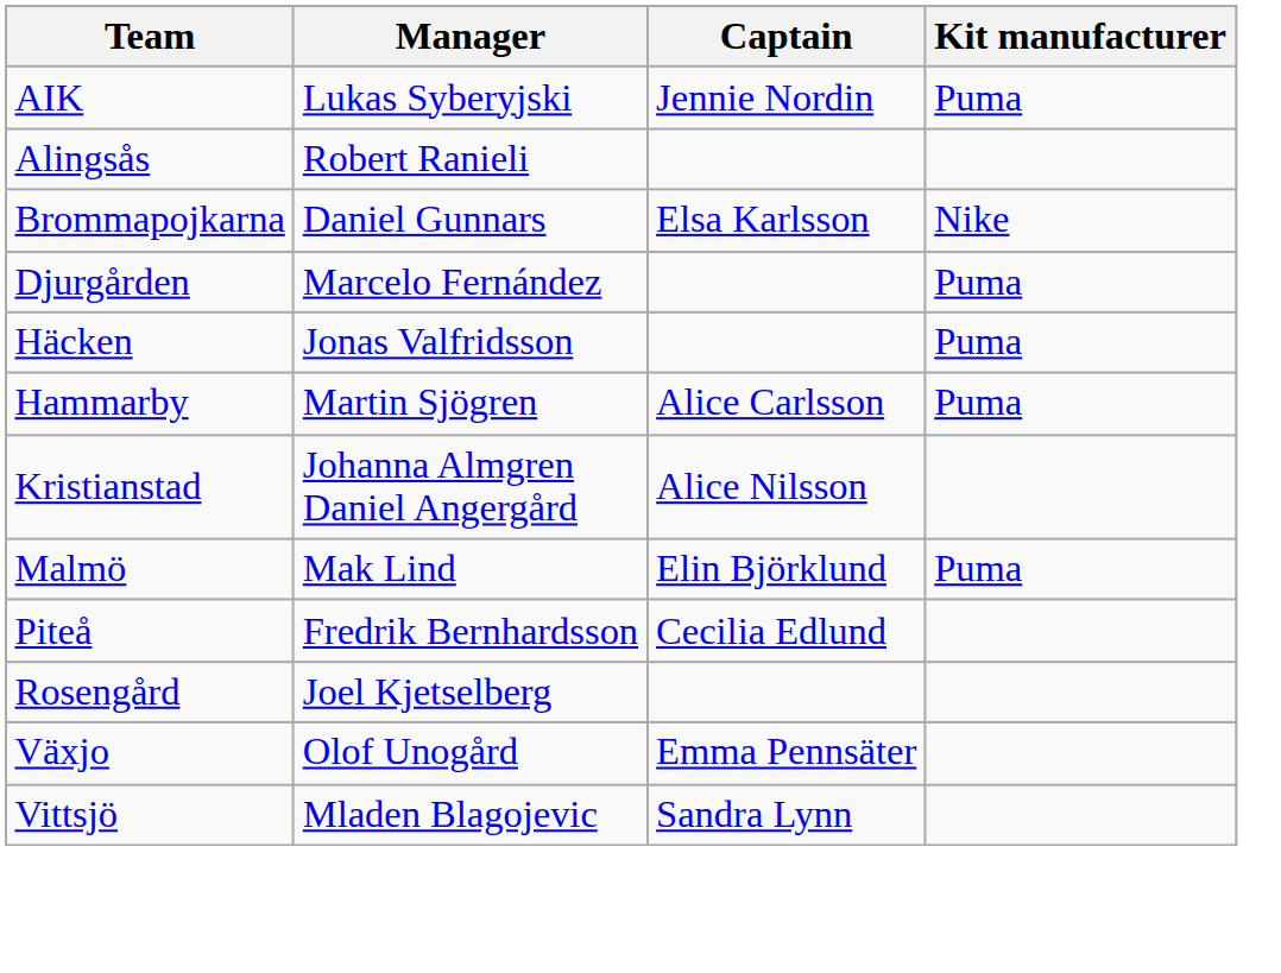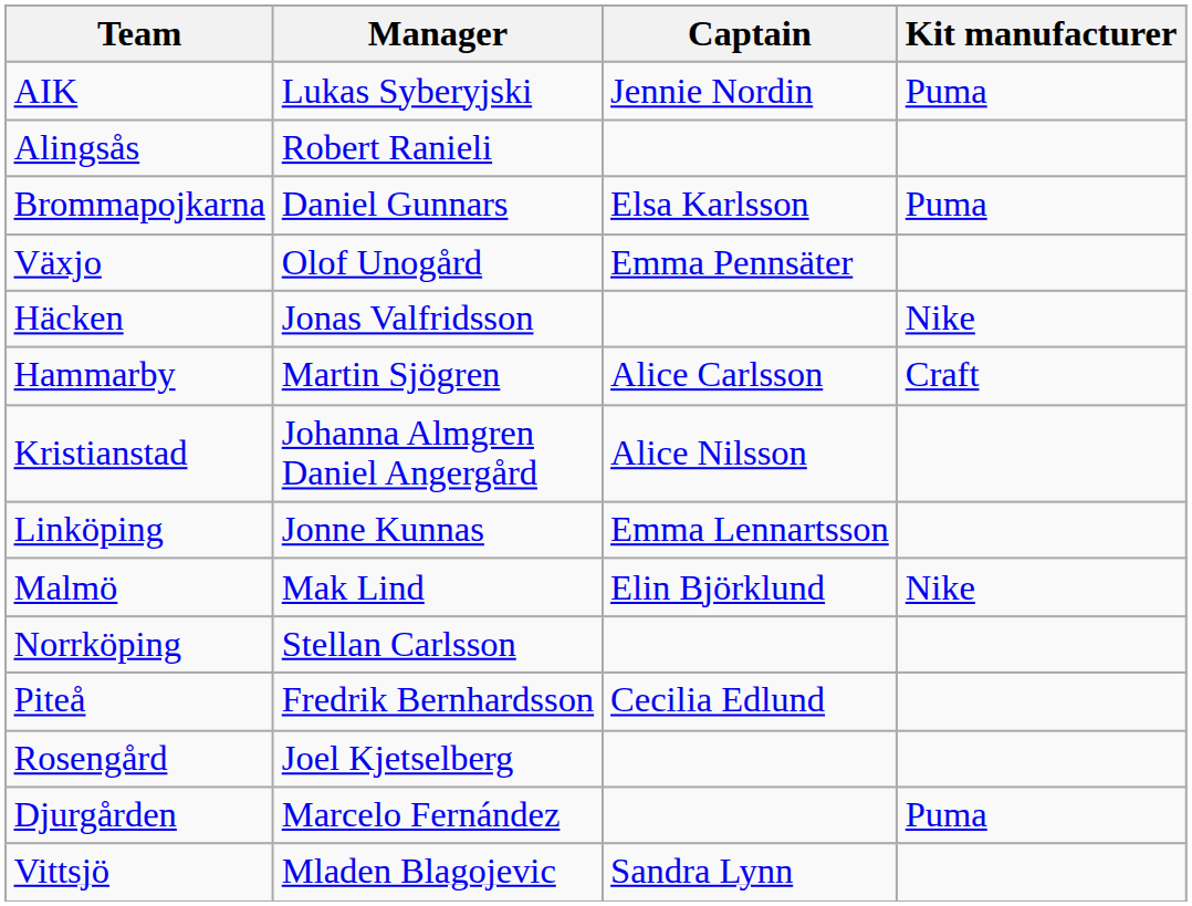Brommapojkarna | Kit manufacturer: Nike -> Puma
rows swapped: Djurgården <-> Växjo
Häcken | Kit manufacturer: Puma -> Nike
Hammarby | Kit manufacturer: Puma -> Craft
+ row: Linköping | Jonne Kunnas | Emma Lennartsson
Malmö | Kit manufacturer: Puma -> Nike
+ row: Norrköping | Stellan Carlsson
